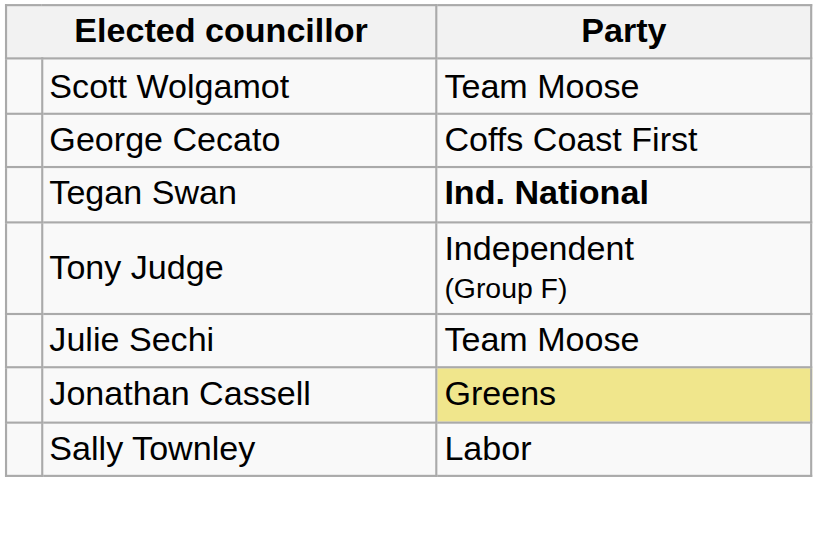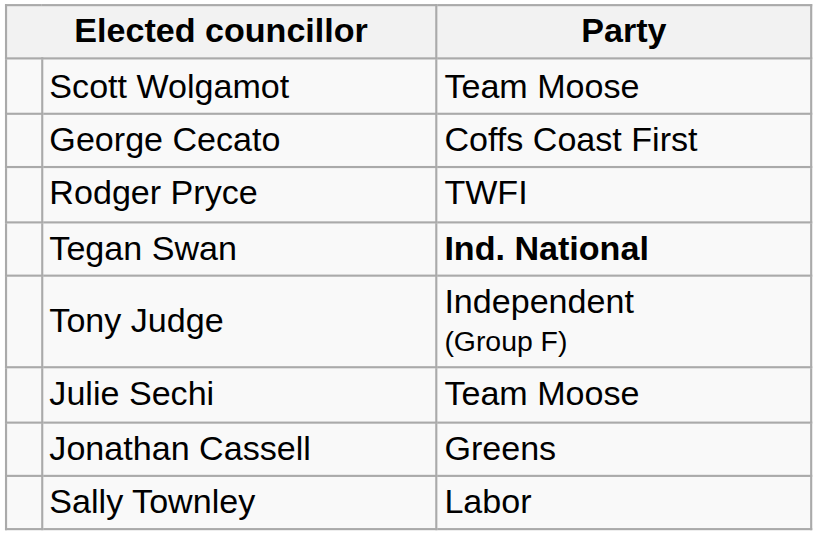+ row: Rodger Pryce | TWFI
Jonathan Cassell | Party: khaki background -> no background
